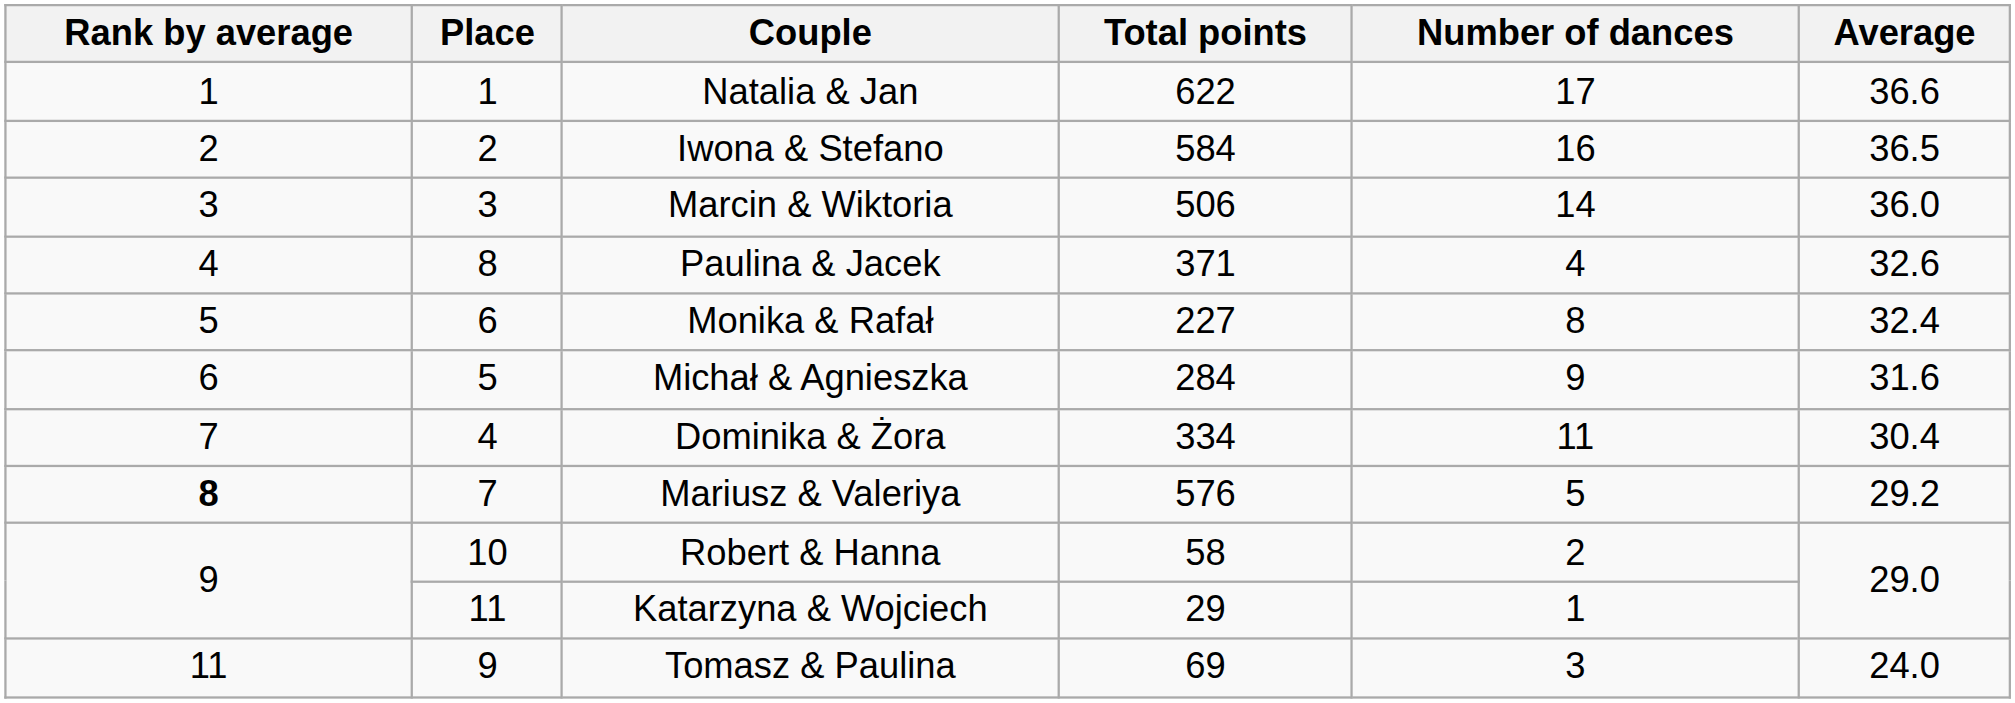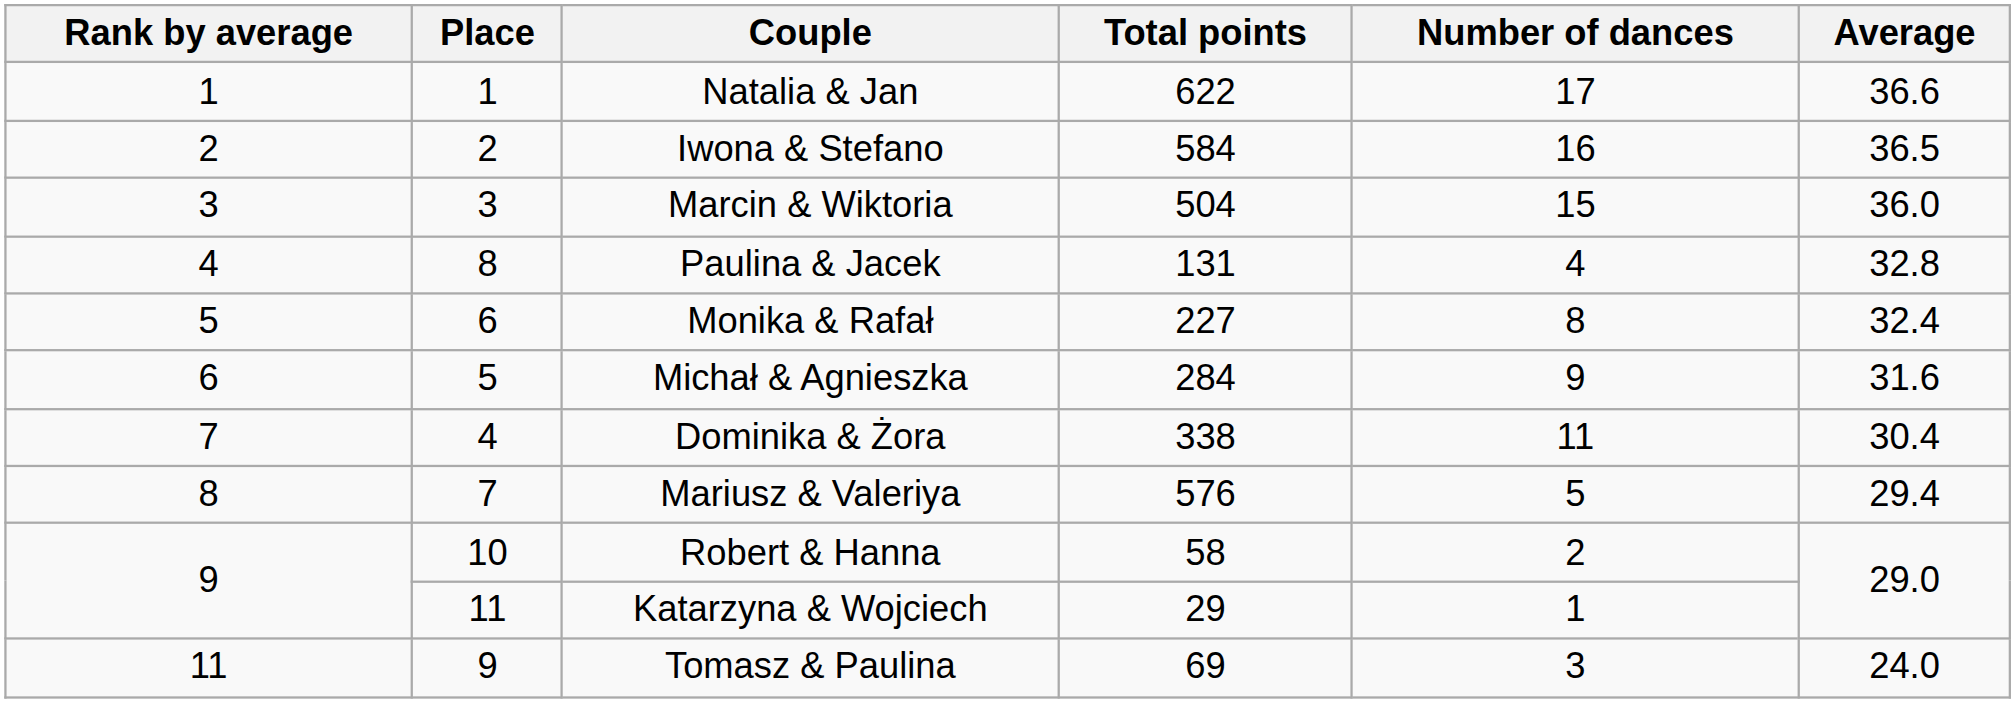Marcin & Wiktoria | Total points: 506 -> 504
Marcin & Wiktoria | Number of dances: 14 -> 15
Paulina & Jacek | Total points: 371 -> 131
Paulina & Jacek | Average: 32.6 -> 32.8
Dominika & Żora | Total points: 334 -> 338
Mariusz & Valeriya | Rank by average: bold -> normal
Mariusz & Valeriya | Average: 29.2 -> 29.4
